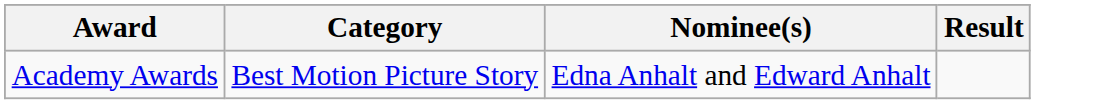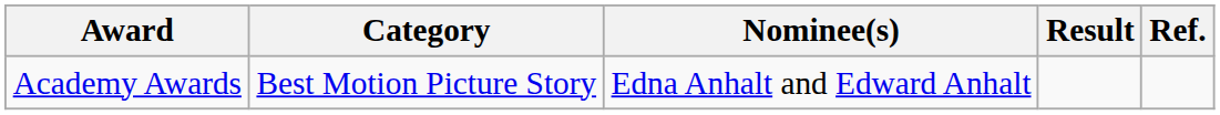+ column: Ref.
